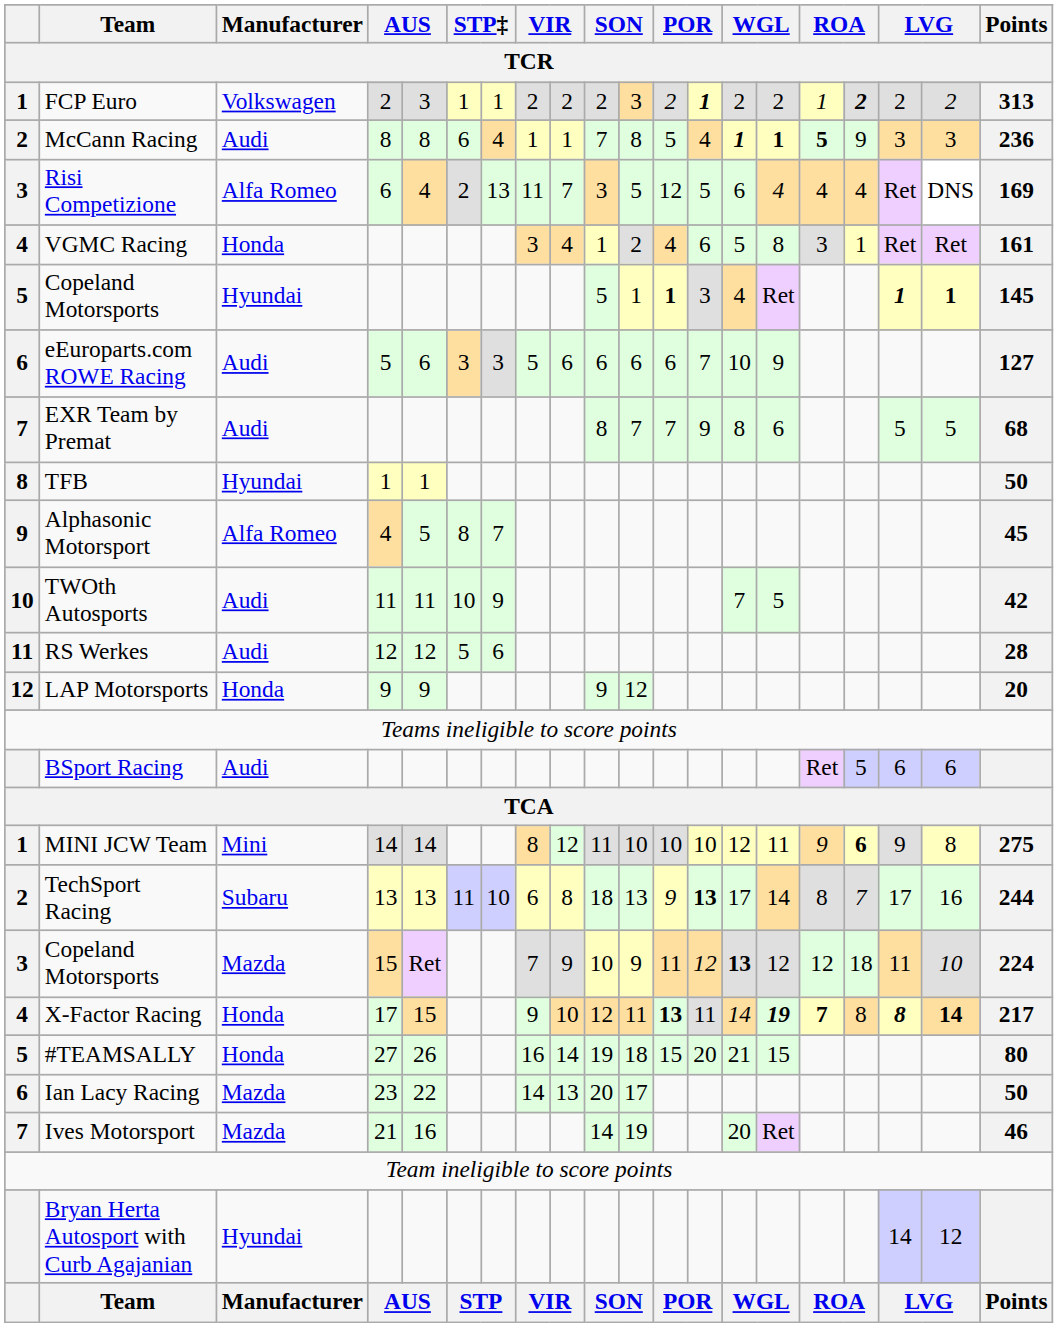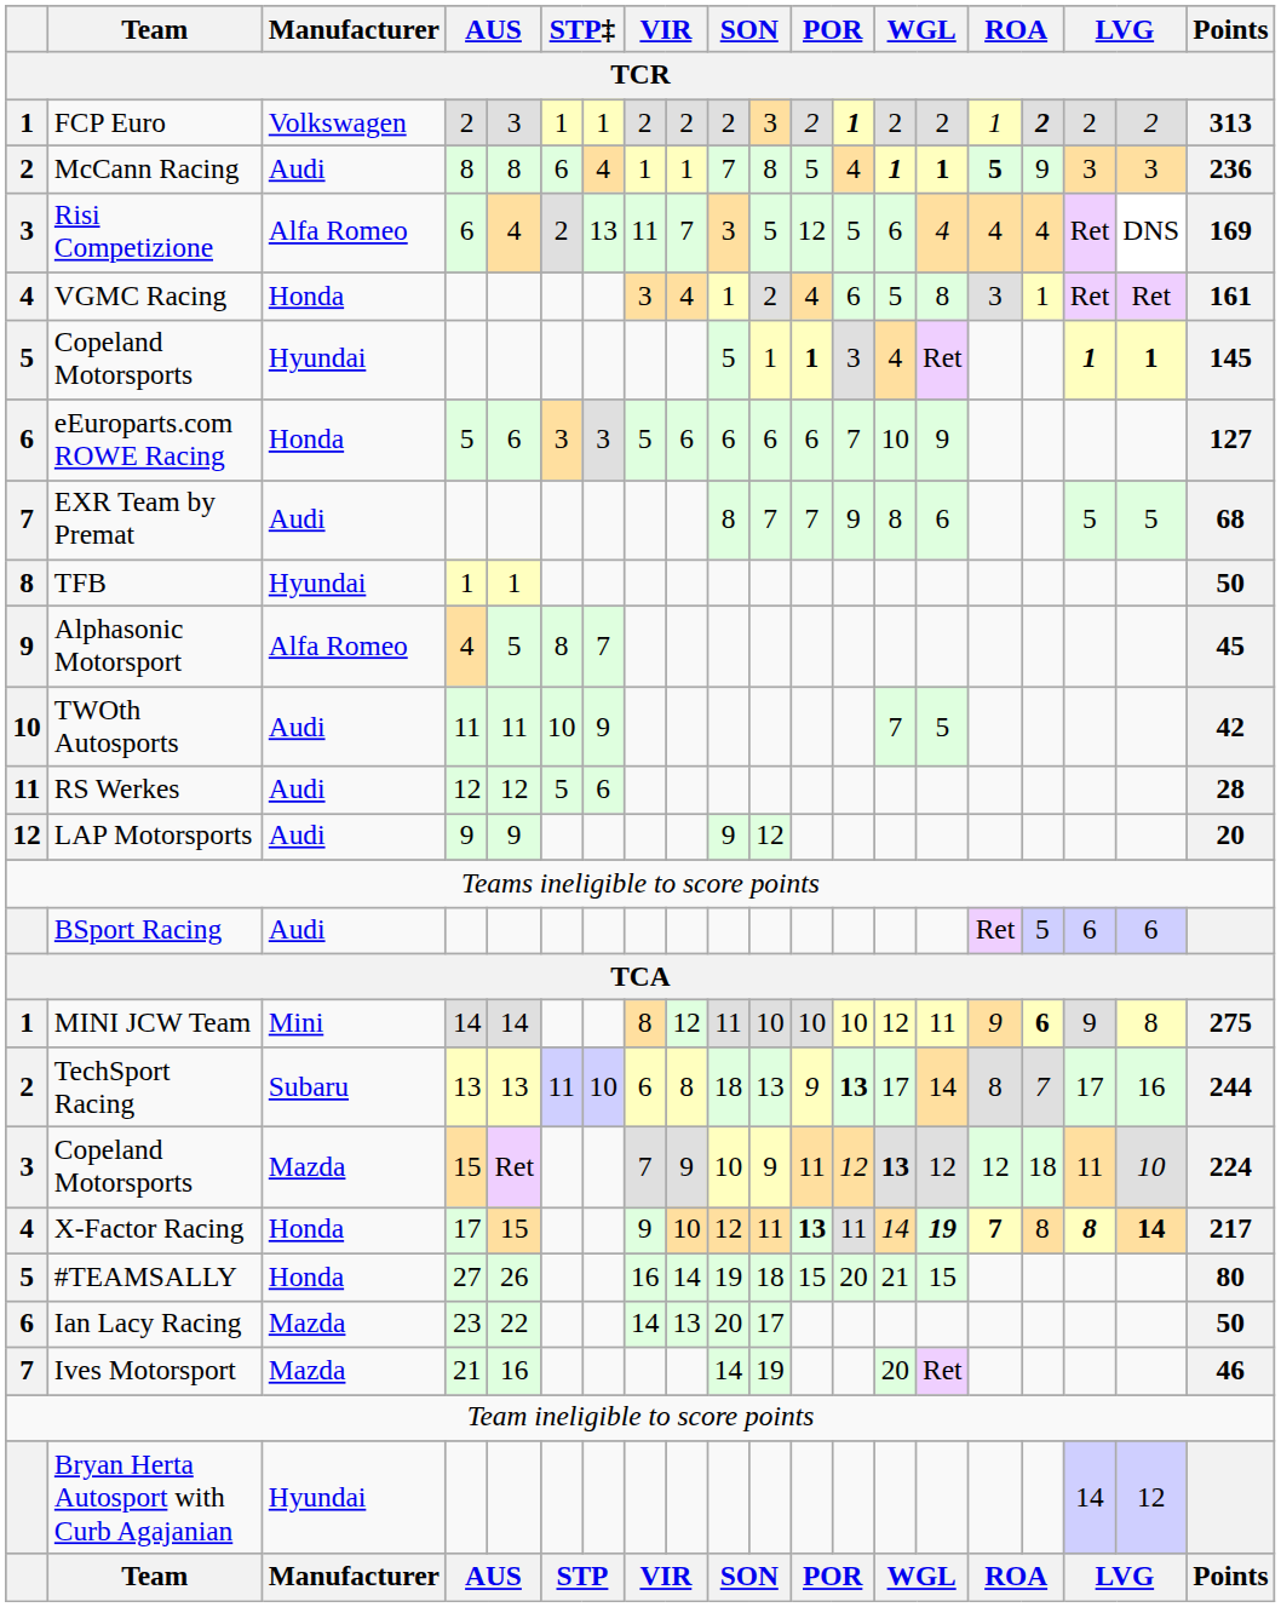eEuroparts.com ROWE Racing | Manufacturer: Audi -> Honda
LAP Motorsports | Manufacturer: Honda -> Audi
